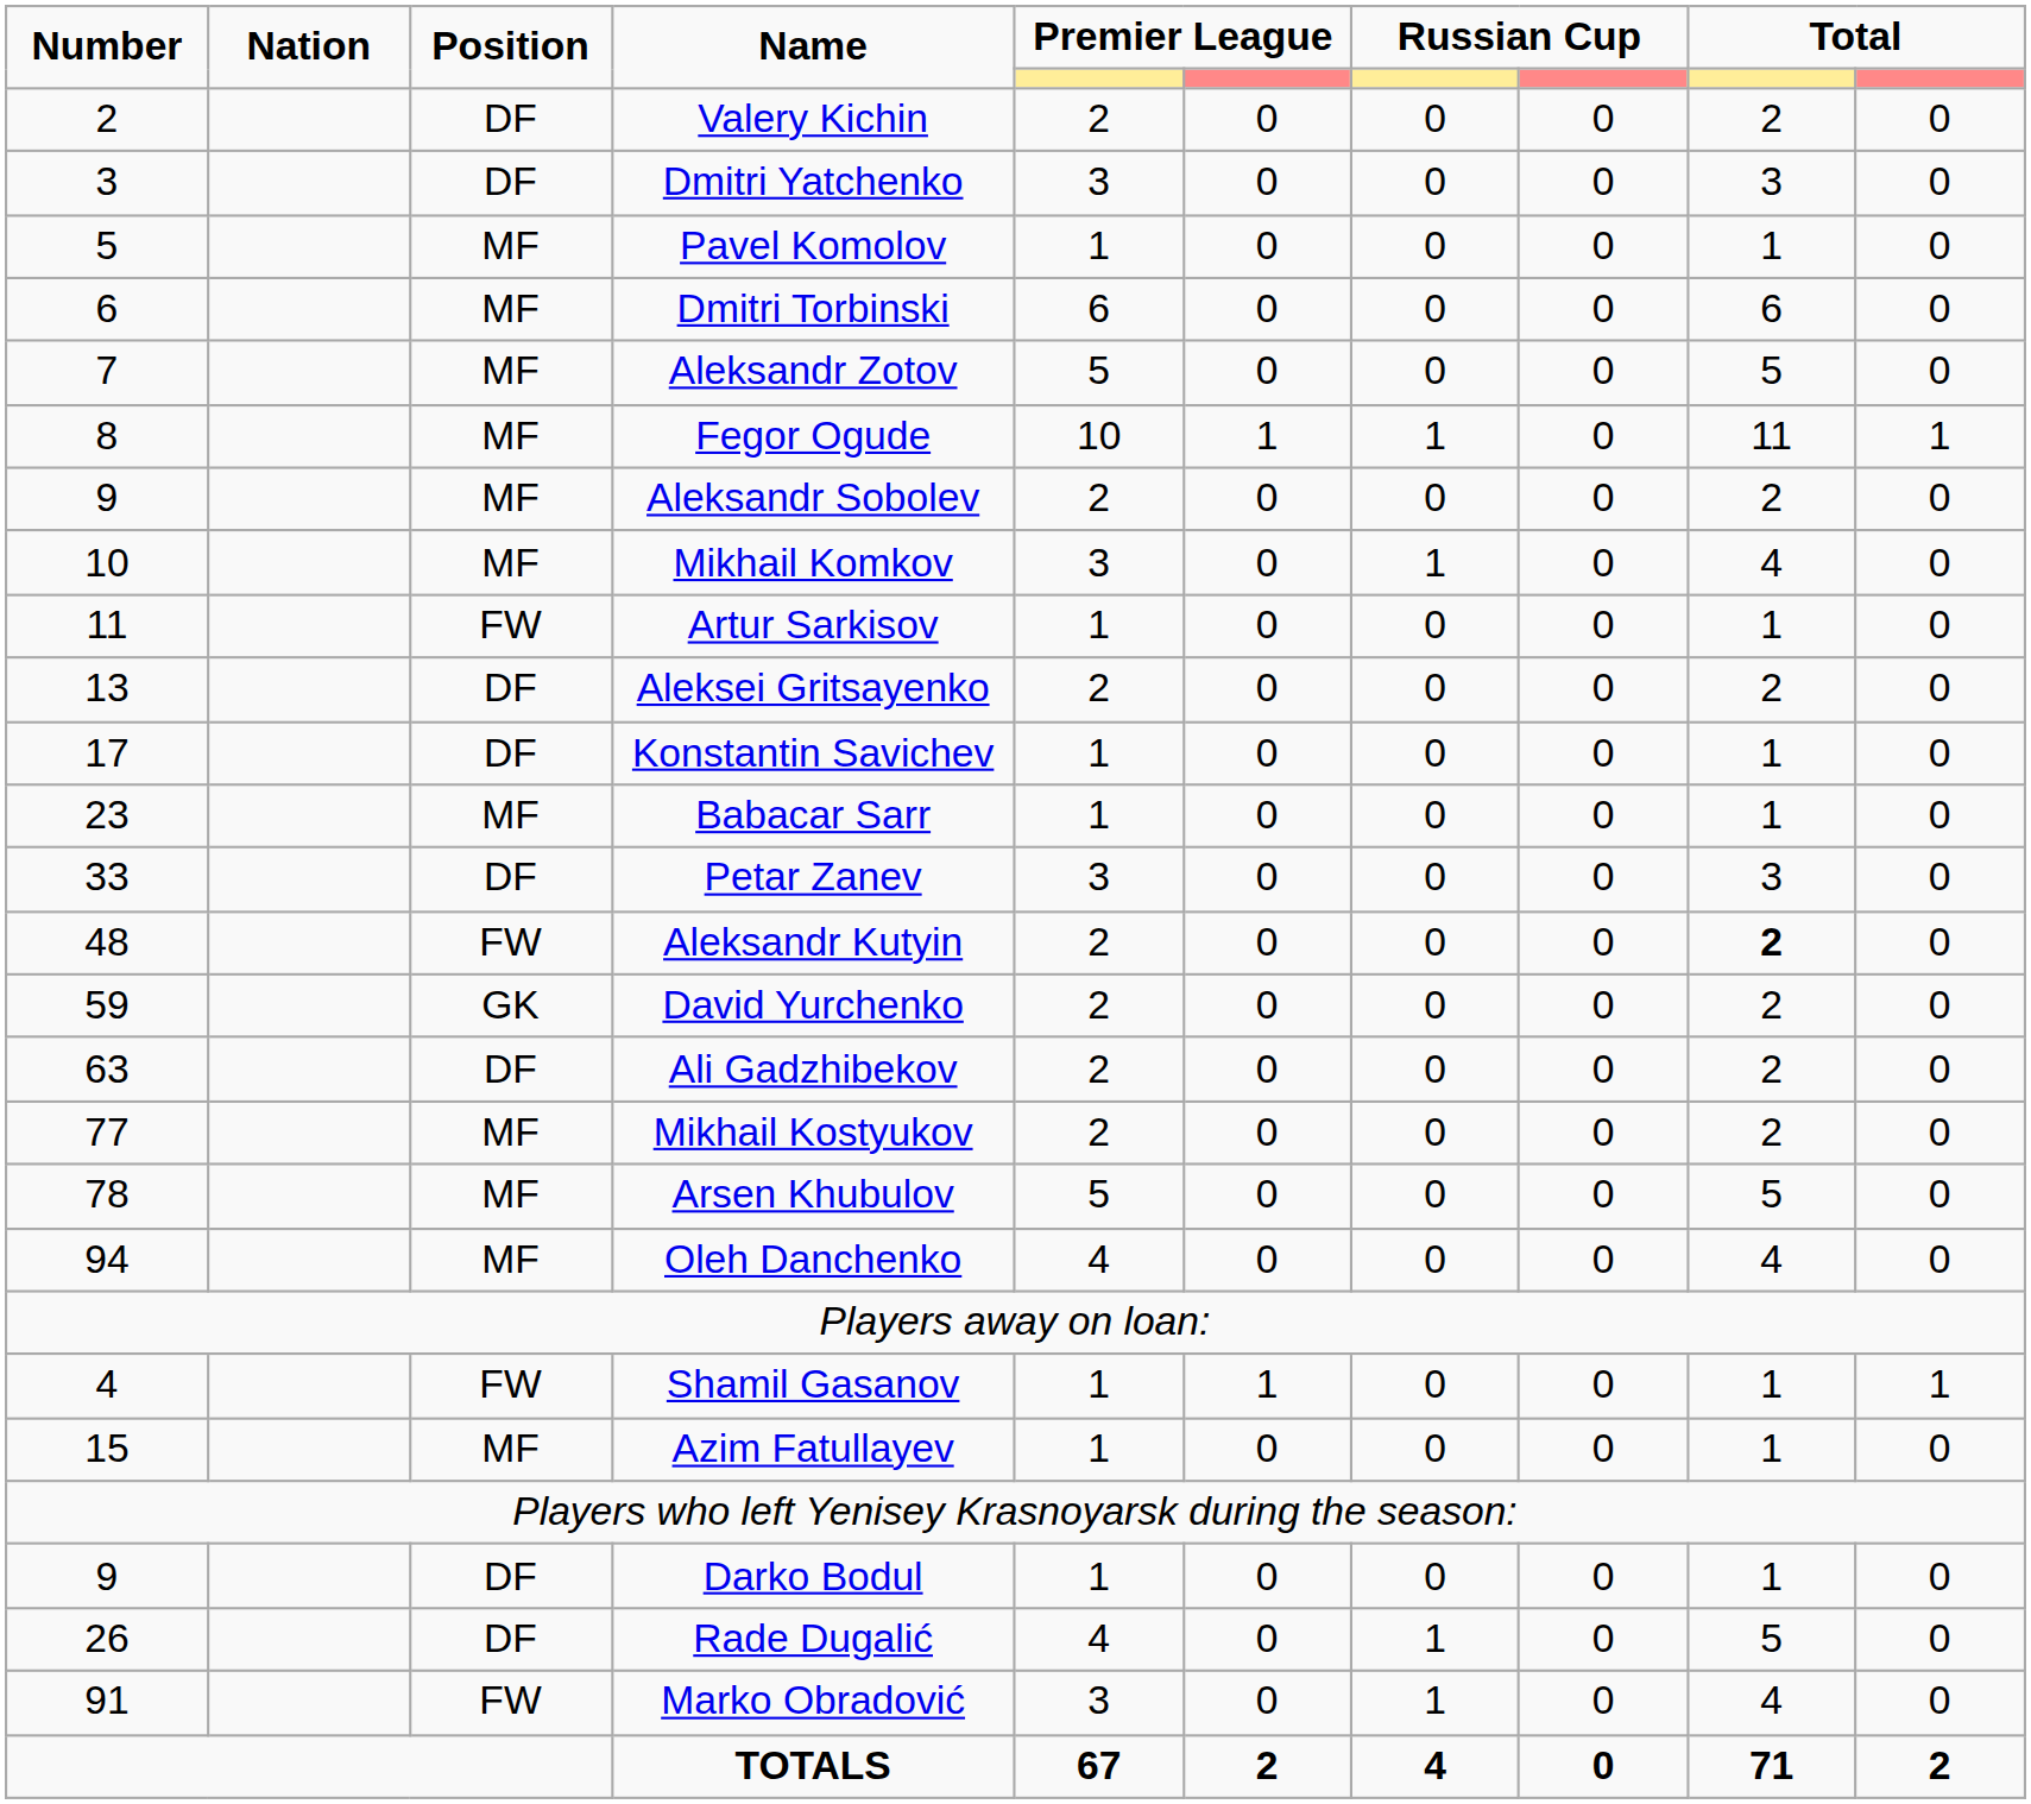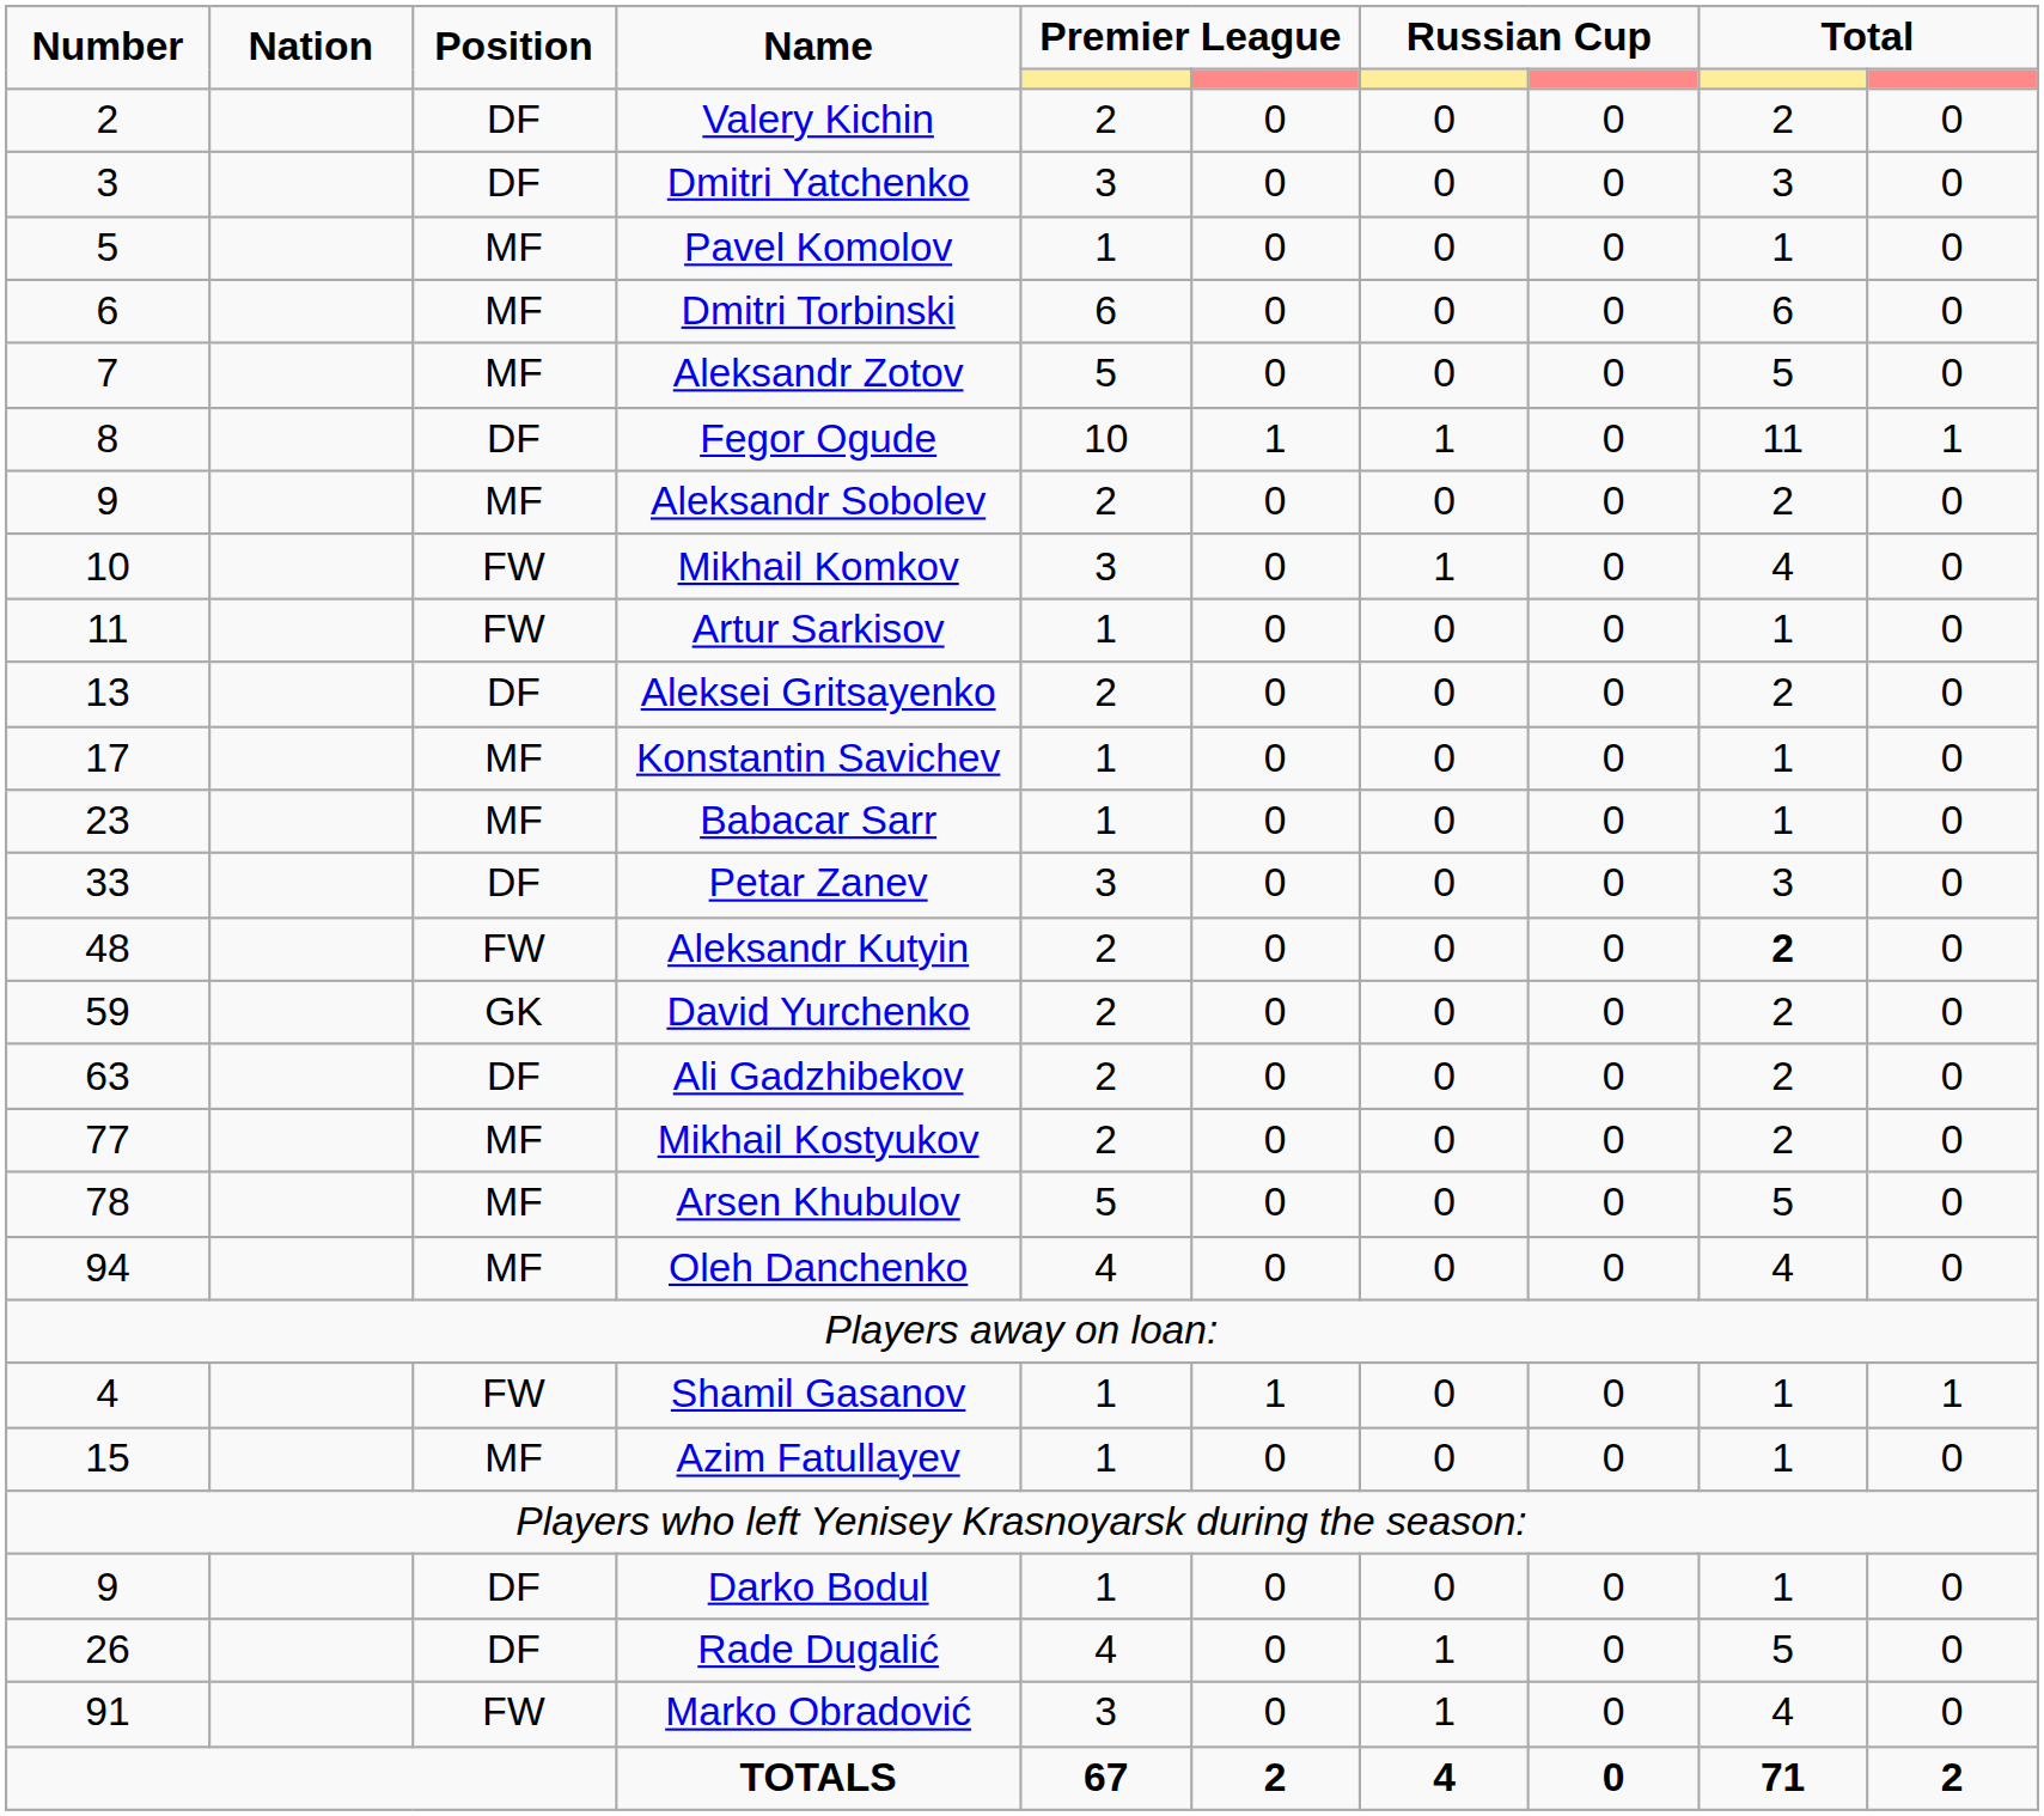Fegor Ogude | Position: MF -> DF
Mikhail Komkov | Position: MF -> FW
Konstantin Savichev | Position: DF -> MF
